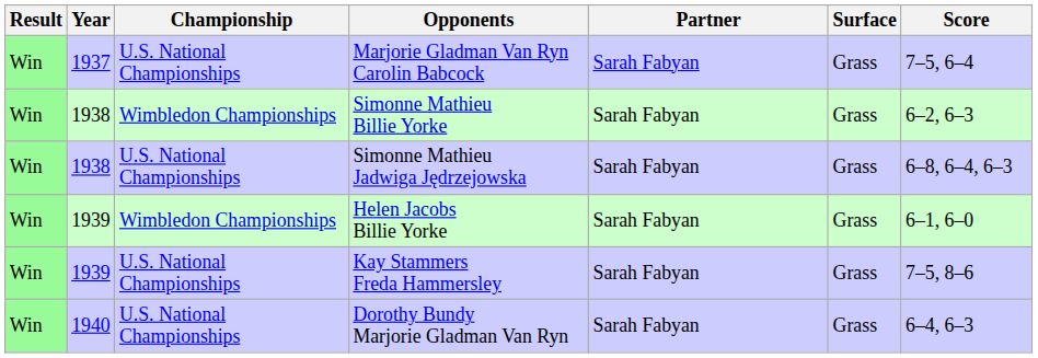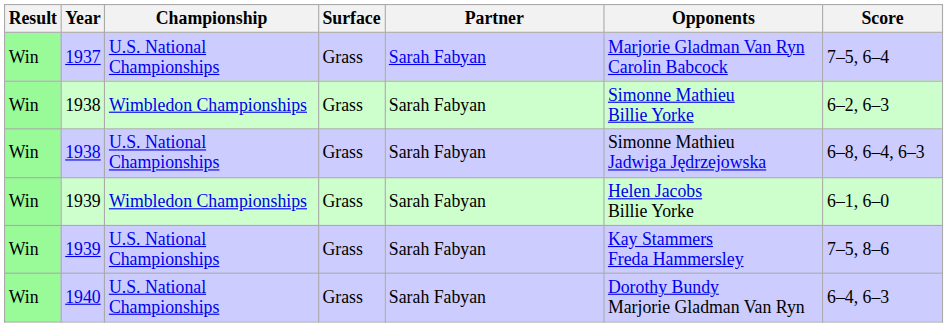columns swapped: Surface <-> Opponents
